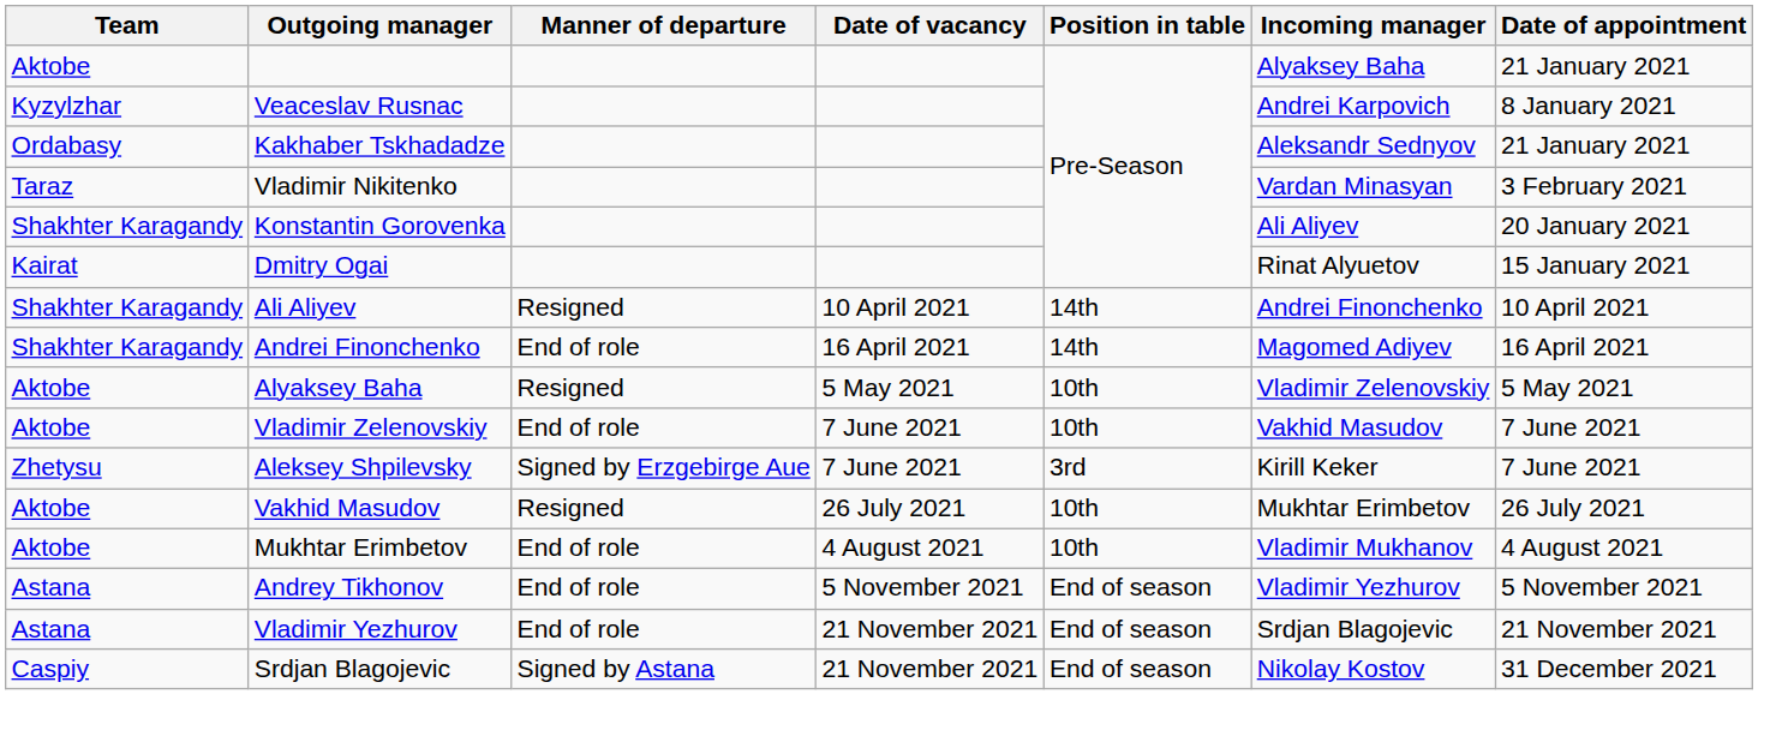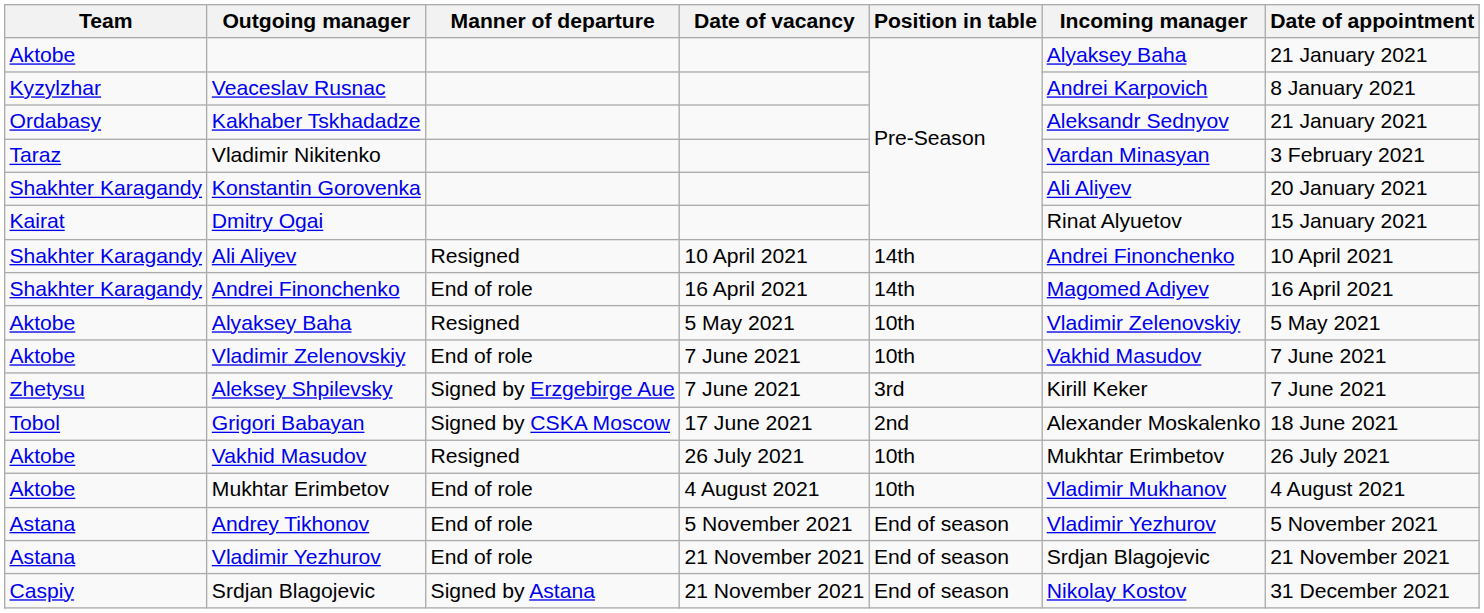+ row: Tobol | Grigori Babayan | Signed by CSKA Moscow | 17 June 2021 | 2nd | Alexander Moskalenko | 18 June 2021
